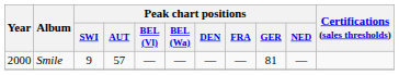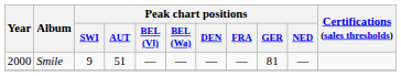Smile | Peak chart positions / AUT: 57 -> 51
